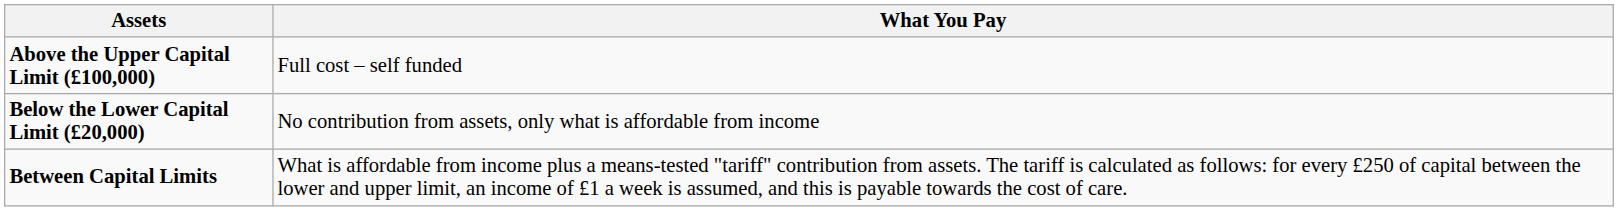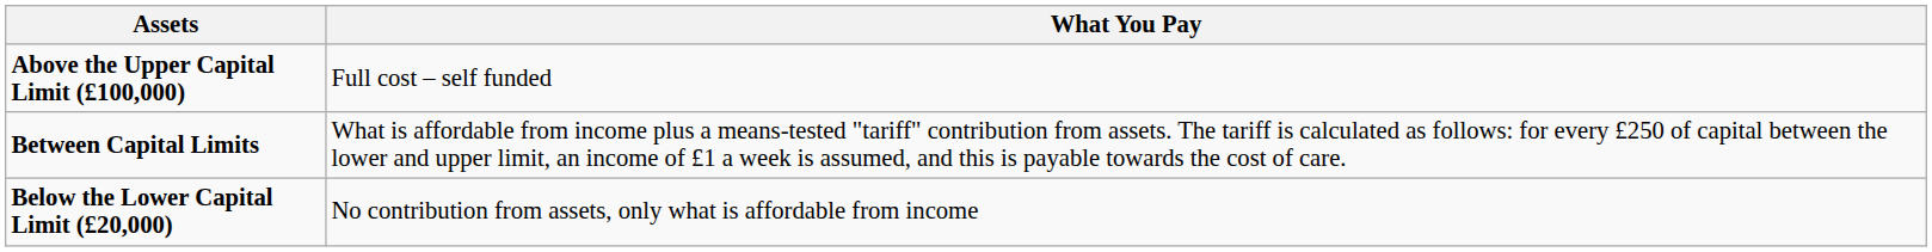rows swapped: Between Capital Limits <-> Below the Lower Capital Limit (£20,000)
